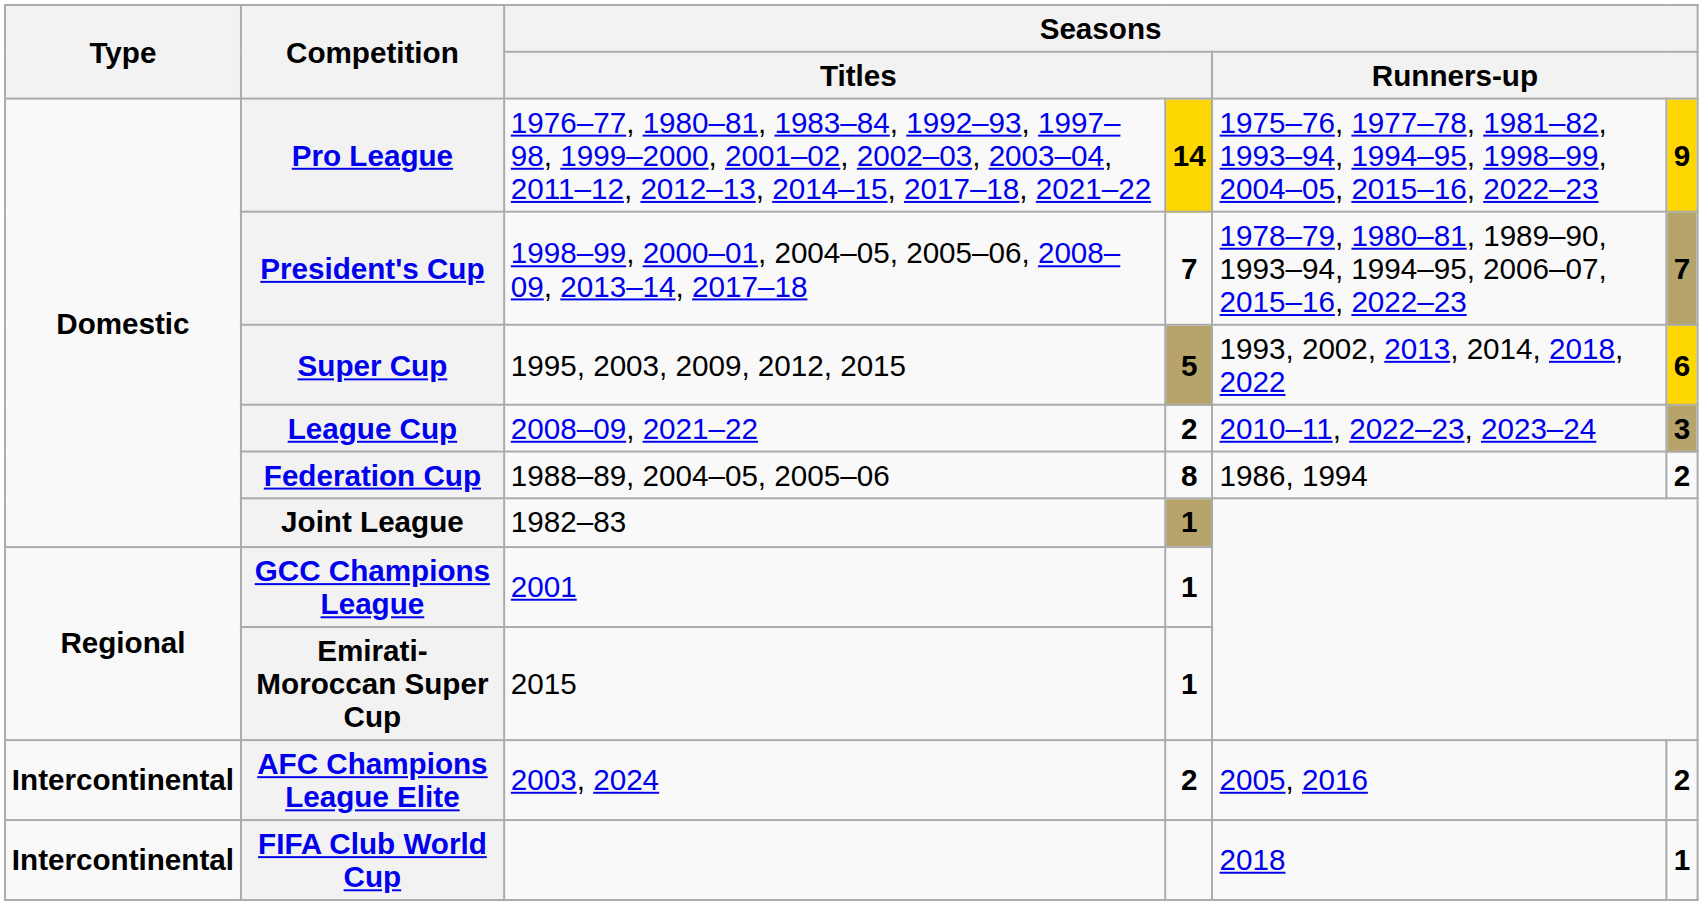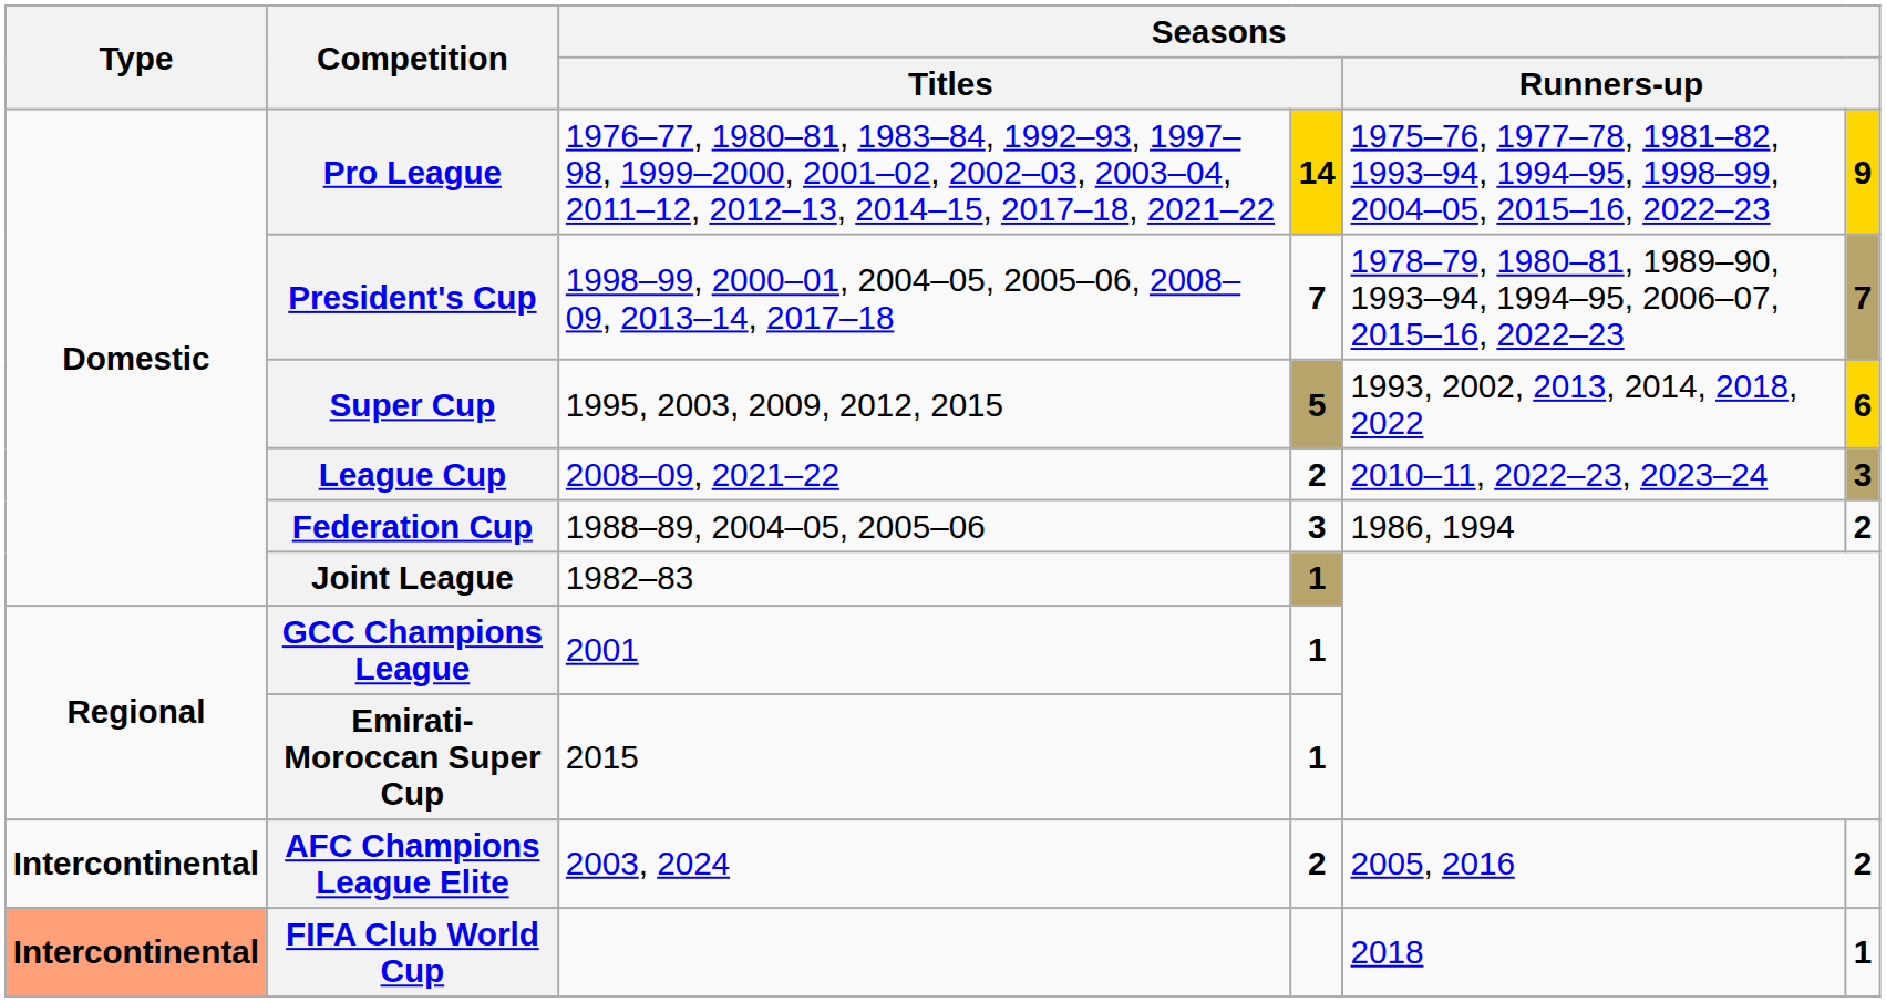Federation Cup | column 4: 8 -> 3
FIFA Club World Cup | Type: no background -> lightsalmon background
